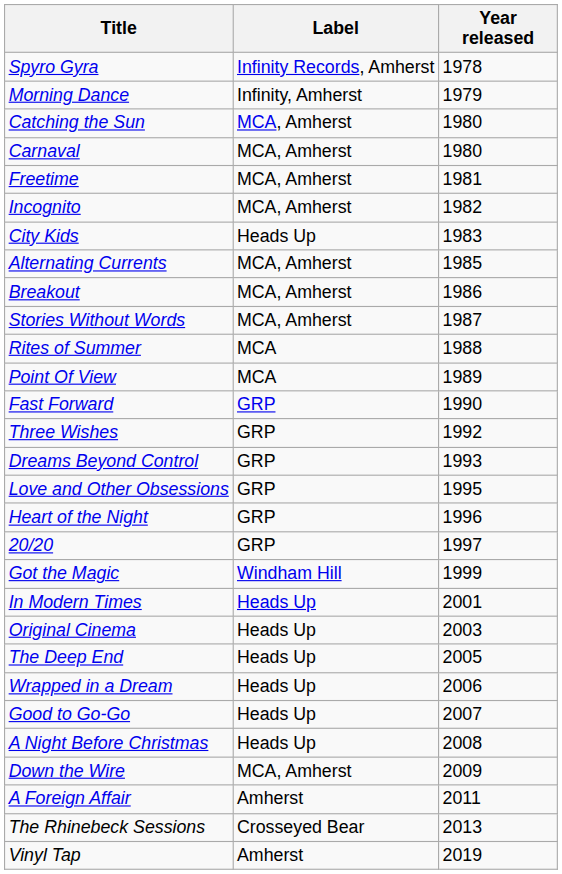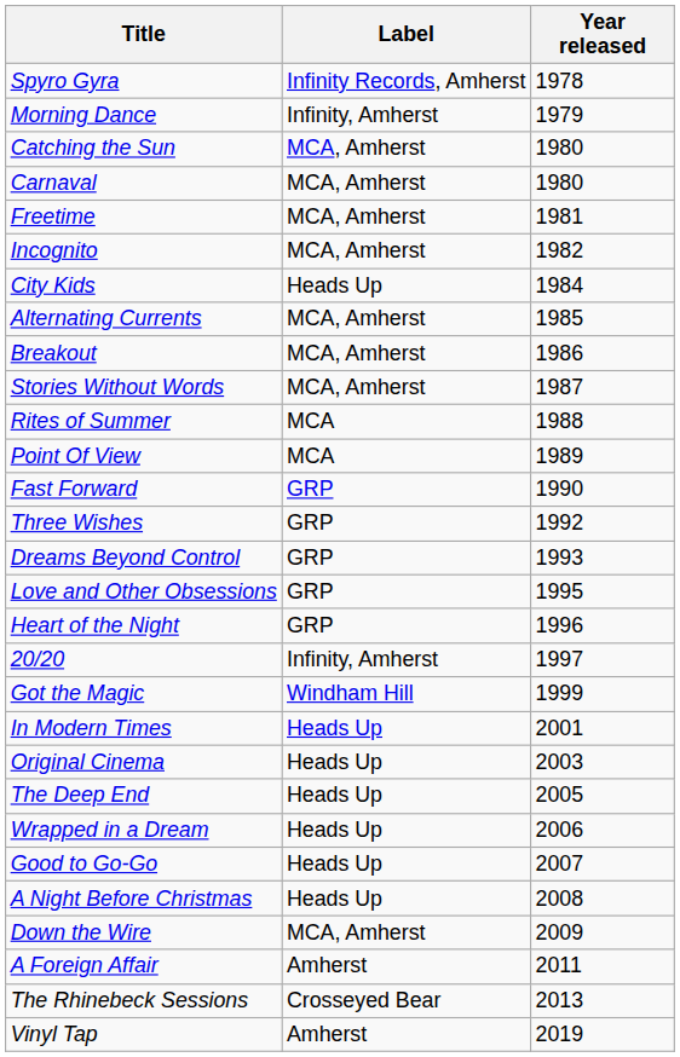City Kids | Year released: 1983 -> 1984
20/20 | Label: GRP -> Infinity, Amherst
